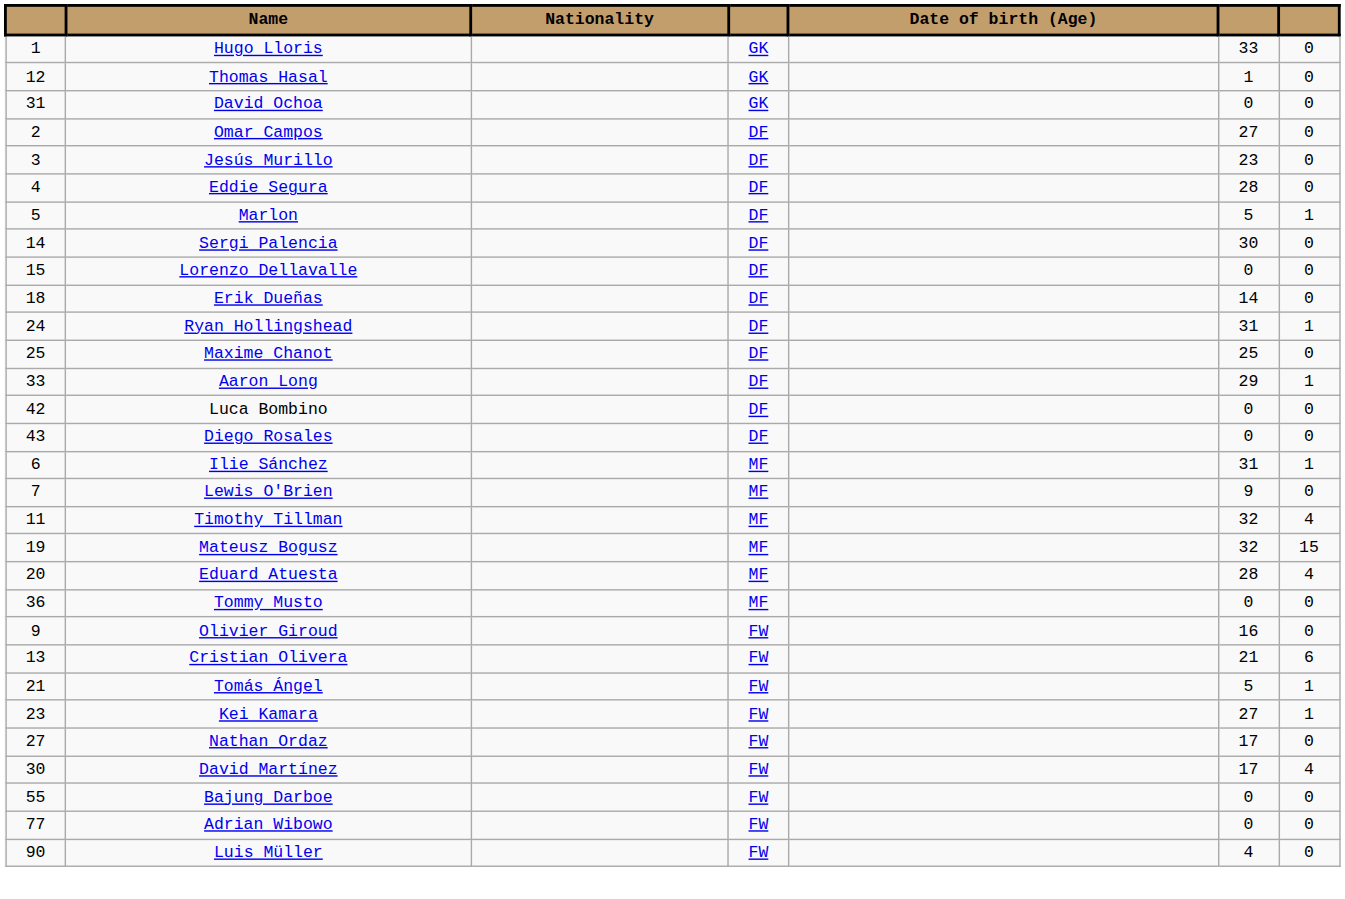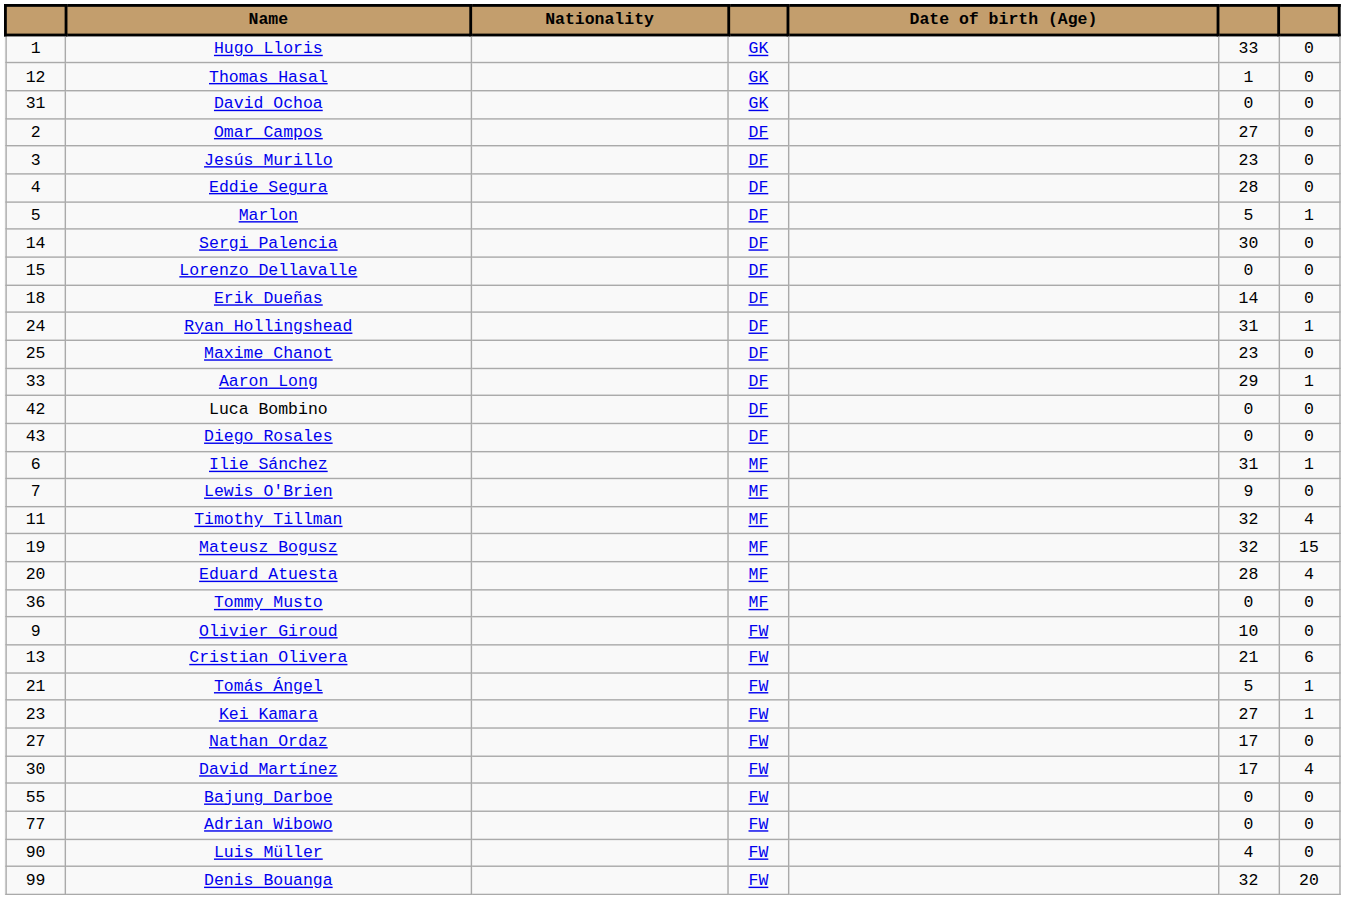Maxime Chanot | column 6: 25 -> 23
Olivier Giroud | column 6: 16 -> 10
+ row: 99 | Denis Bouanga | FW | 32 | 20
